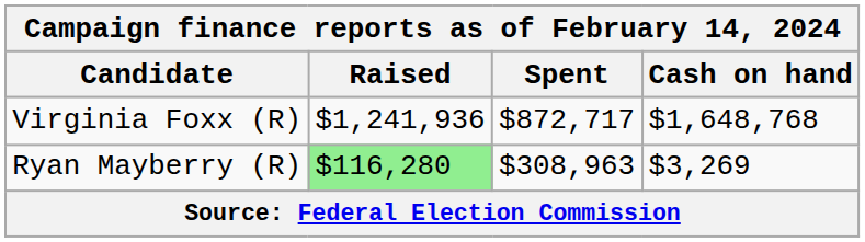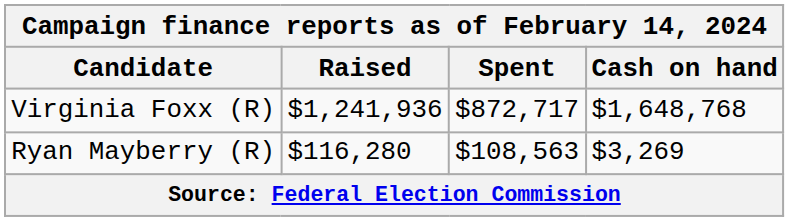Ryan Mayberry (R) | Raised: lightgreen background -> no background
Ryan Mayberry (R) | Spent: $308,963 -> $108,563
